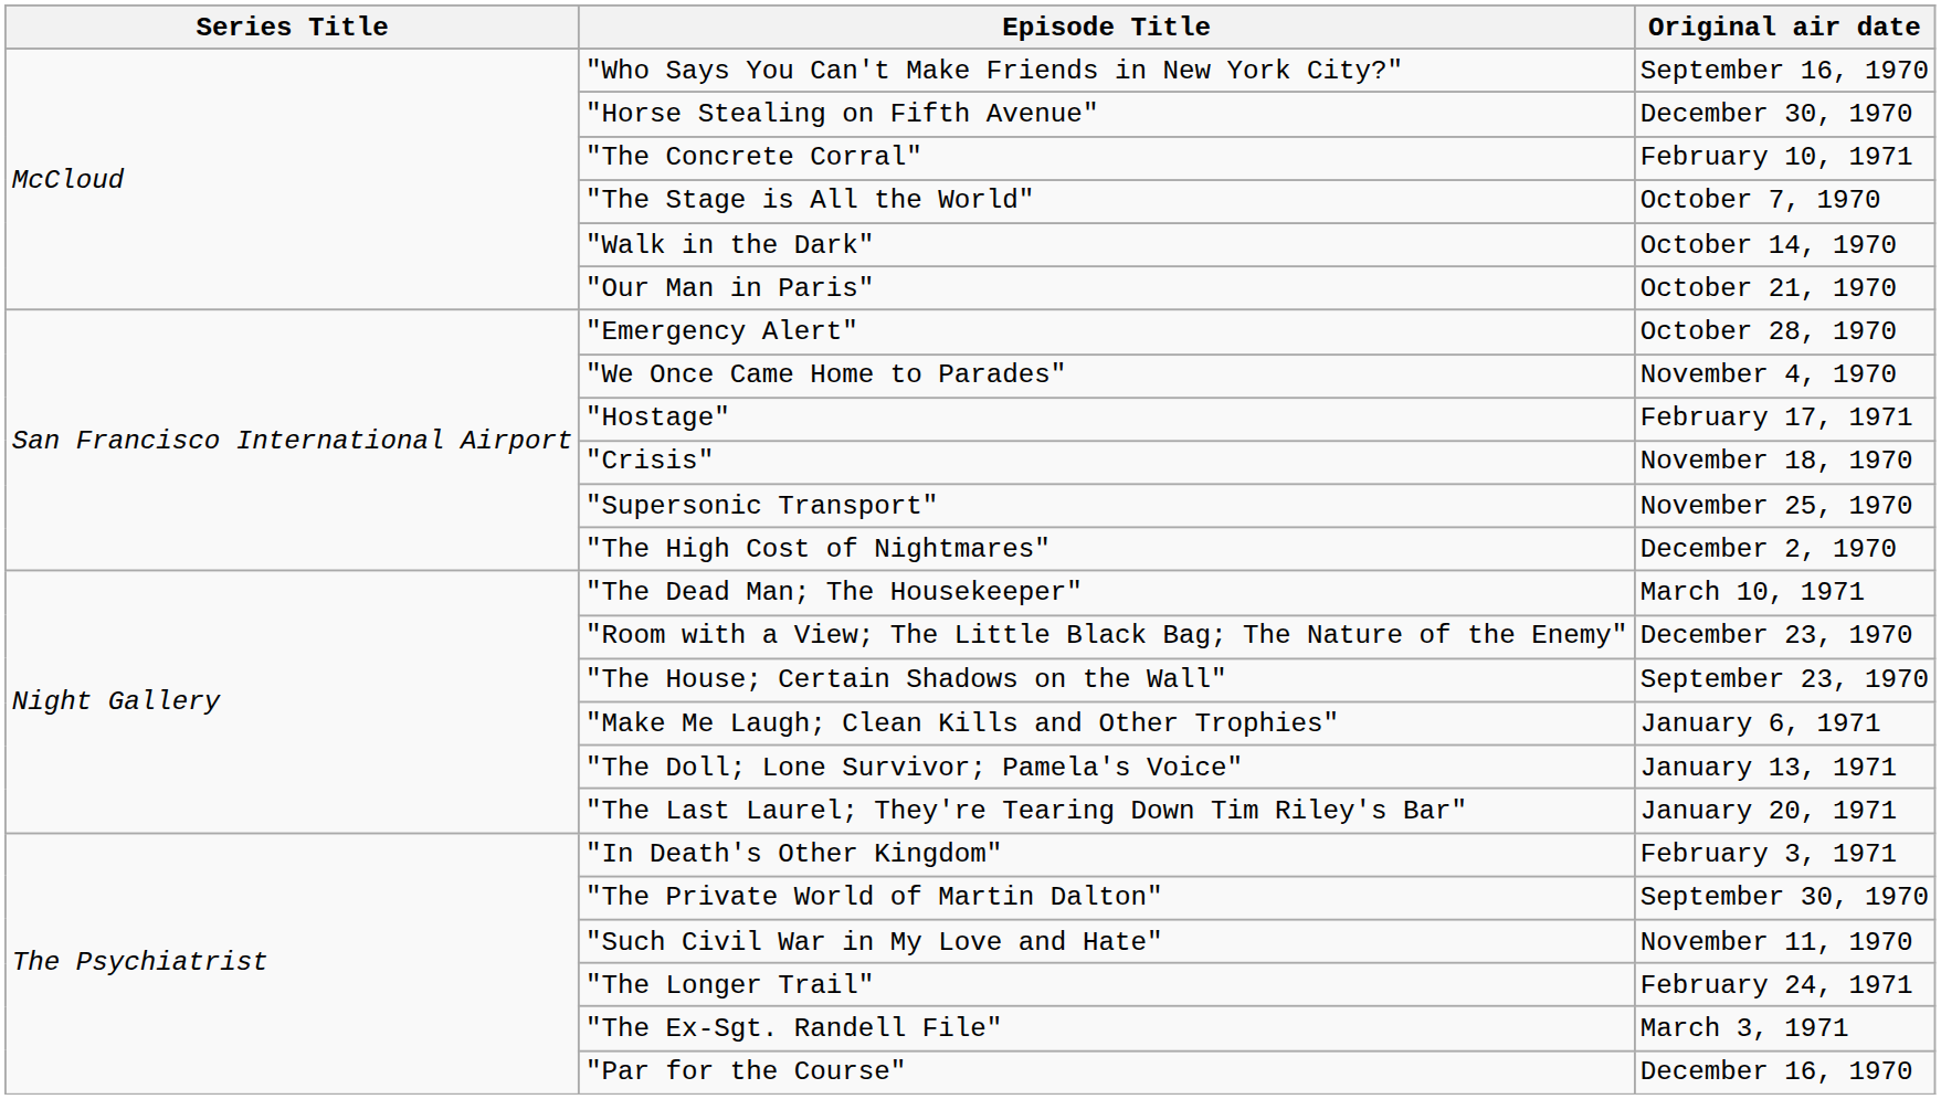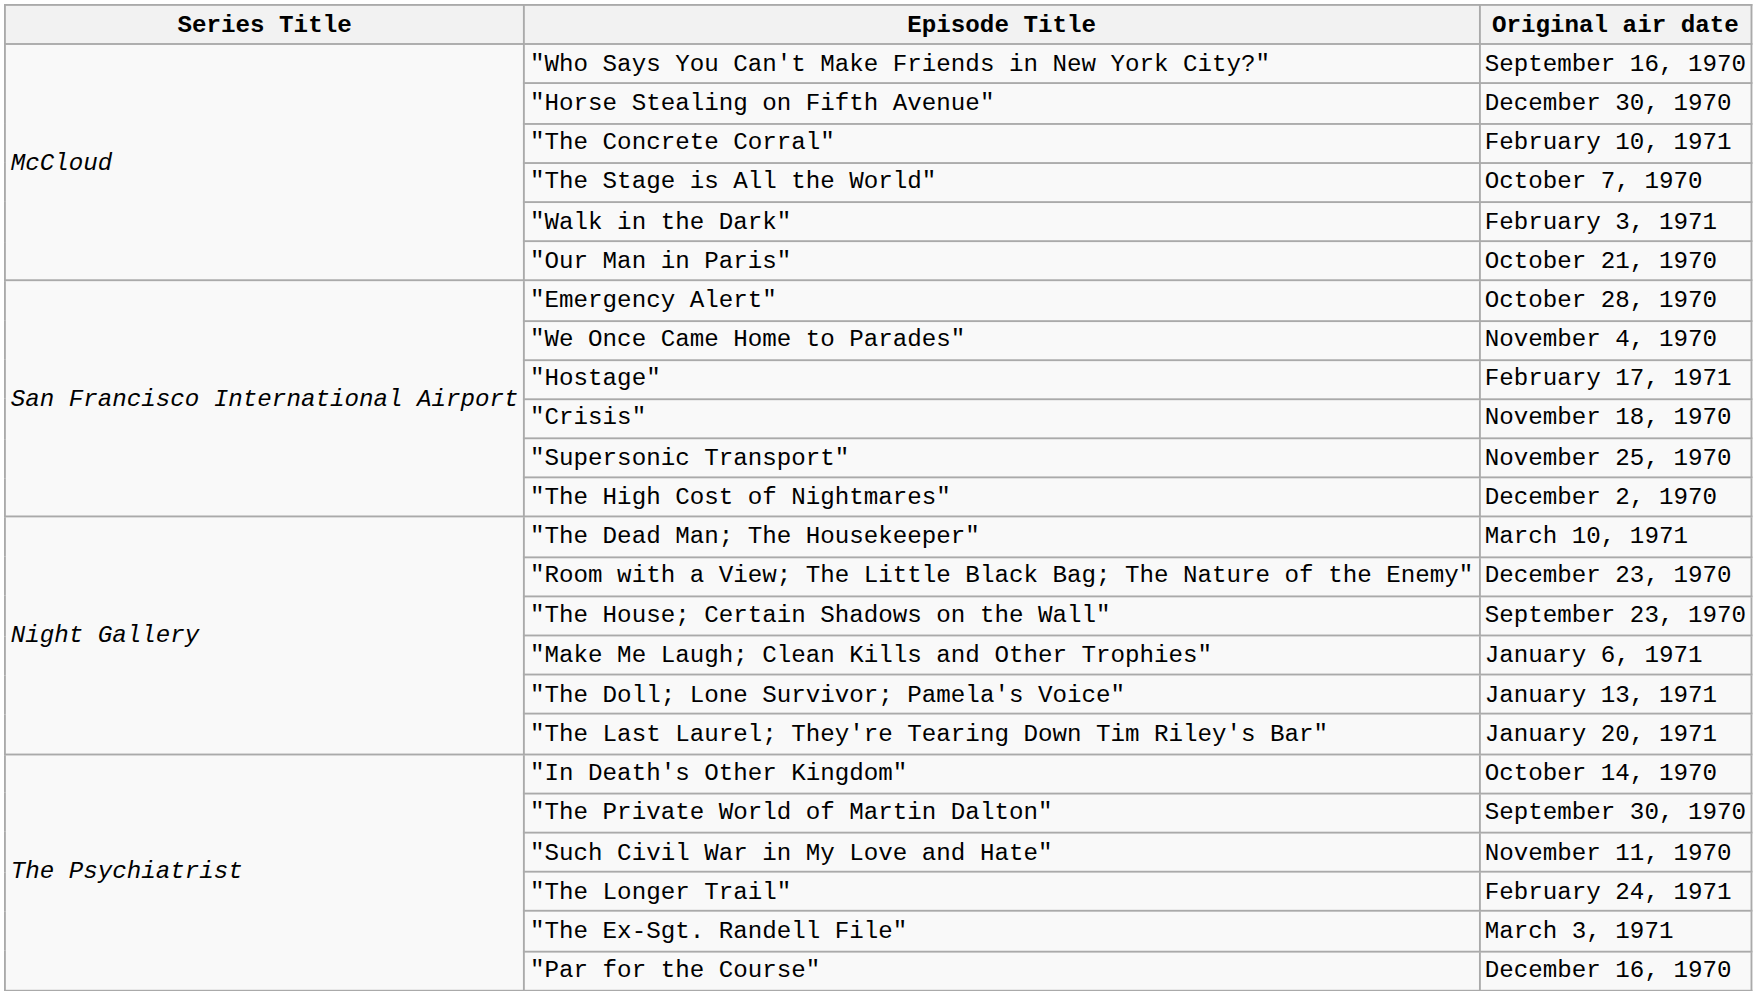"Walk in the Dark" | Original air date: October 14, 1970 -> February 3, 1971
"In Death's Other Kingdom" | Original air date: February 3, 1971 -> October 14, 1970
